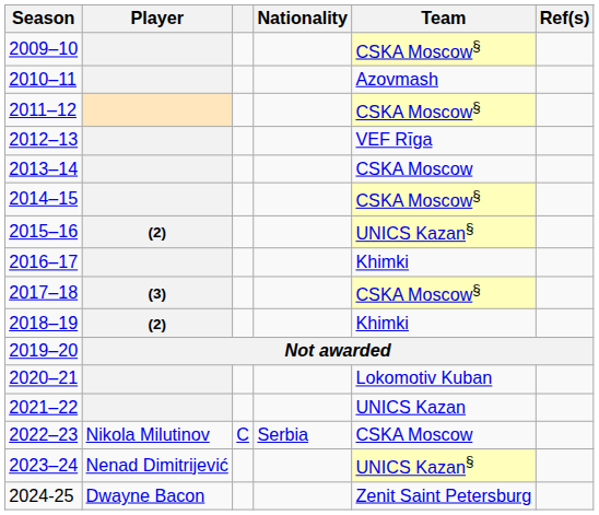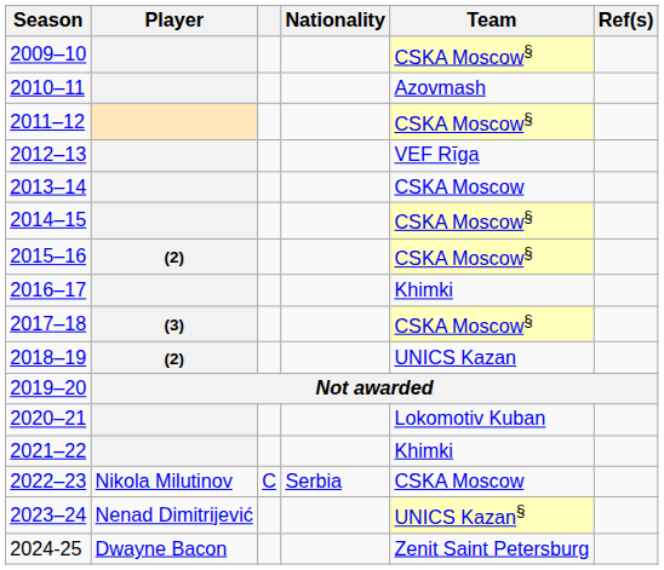2015–16 | Team: UNICS Kazan§ -> CSKA Moscow§
2018–19 | Team: Khimki -> UNICS Kazan
2021–22 | Team: UNICS Kazan -> Khimki
